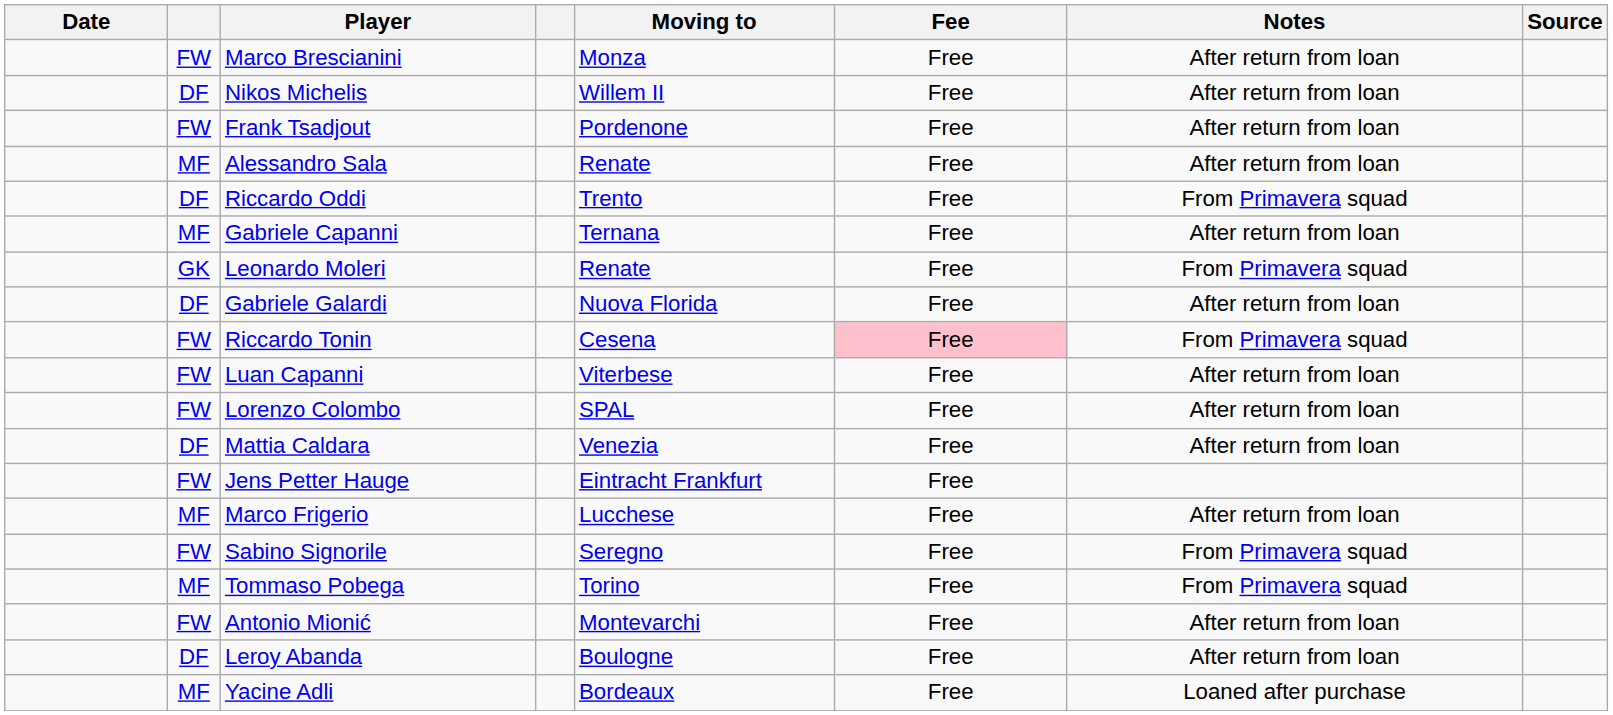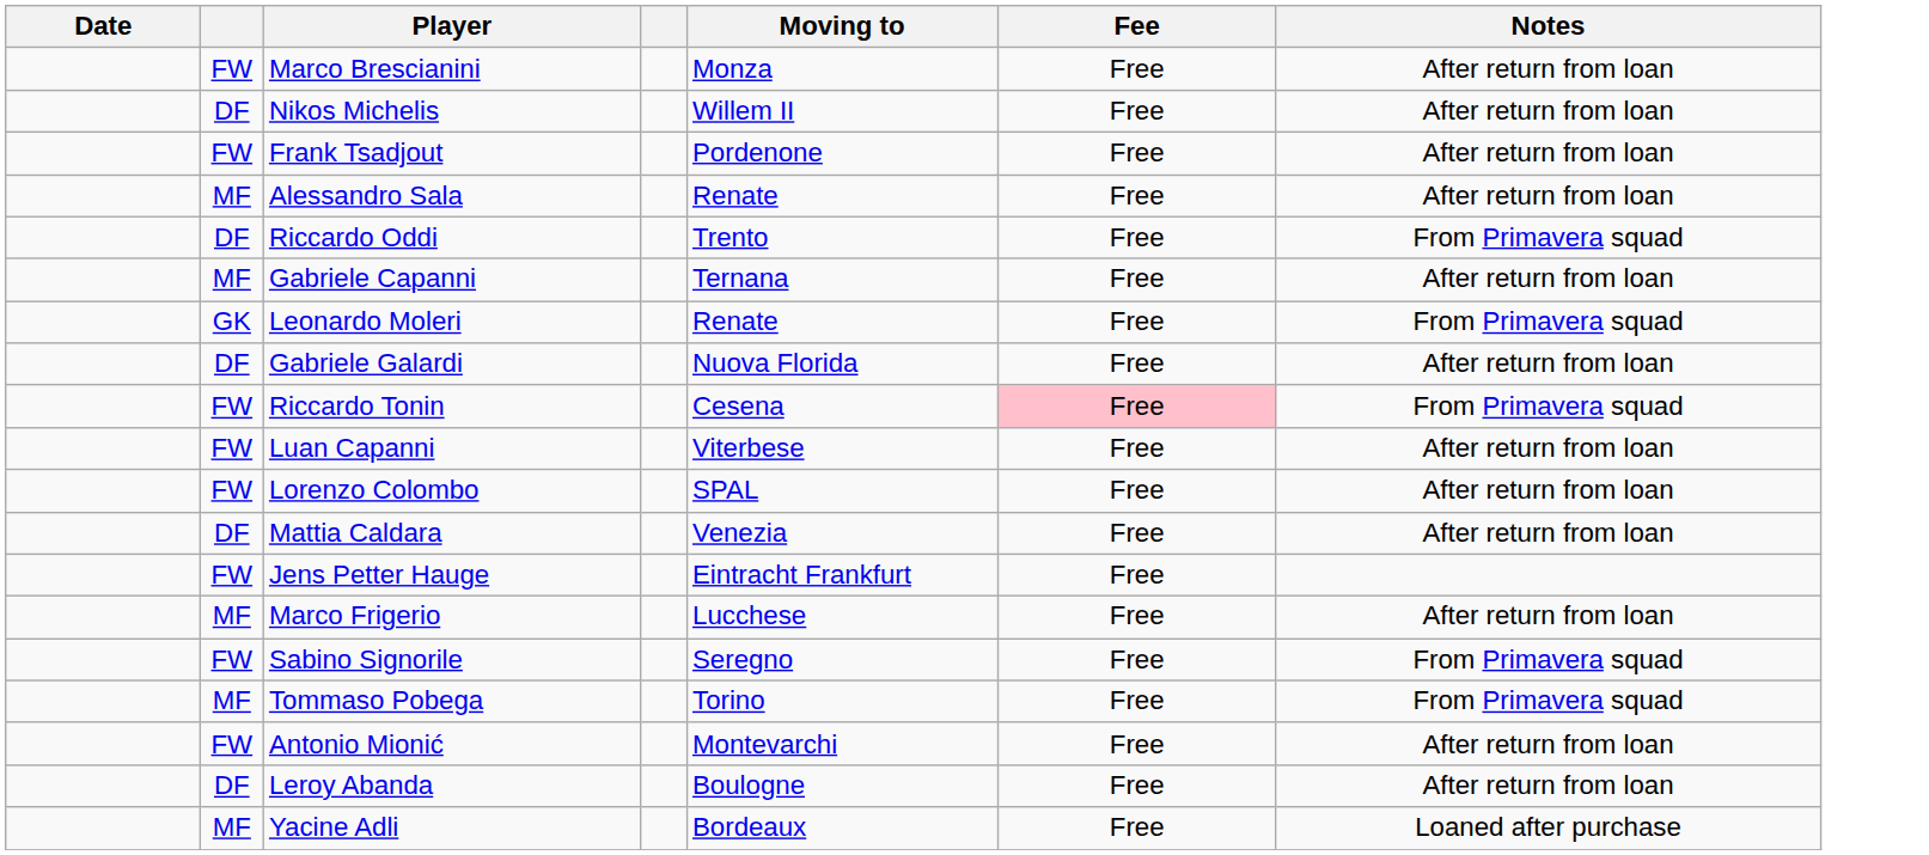- column: Source
